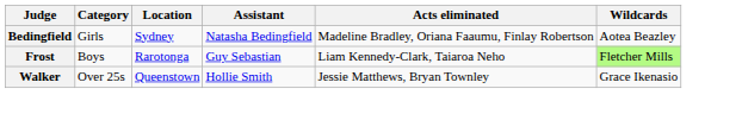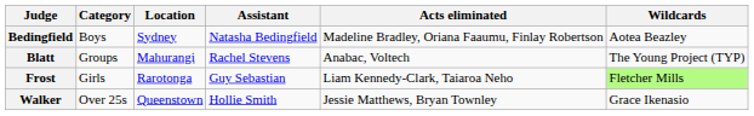Bedingfield | Category: Girls -> Boys
+ row: Blatt | Groups | Mahurangi | Rachel Stevens | Anabac, Voltech | The Young Project (TYP)
Frost | Category: Boys -> Girls
